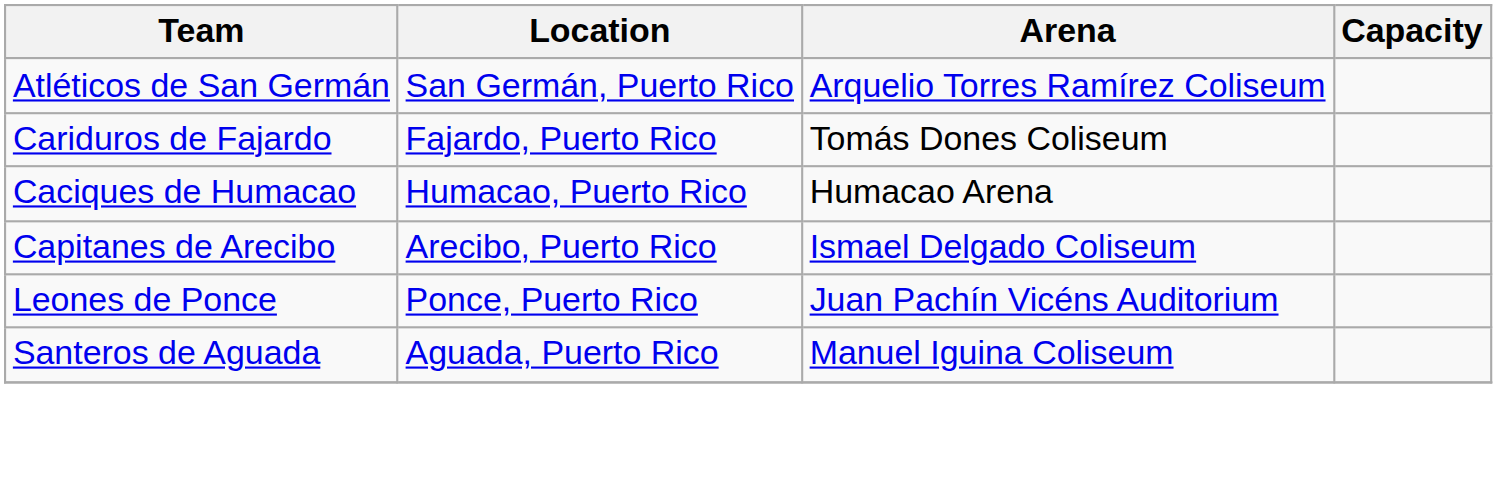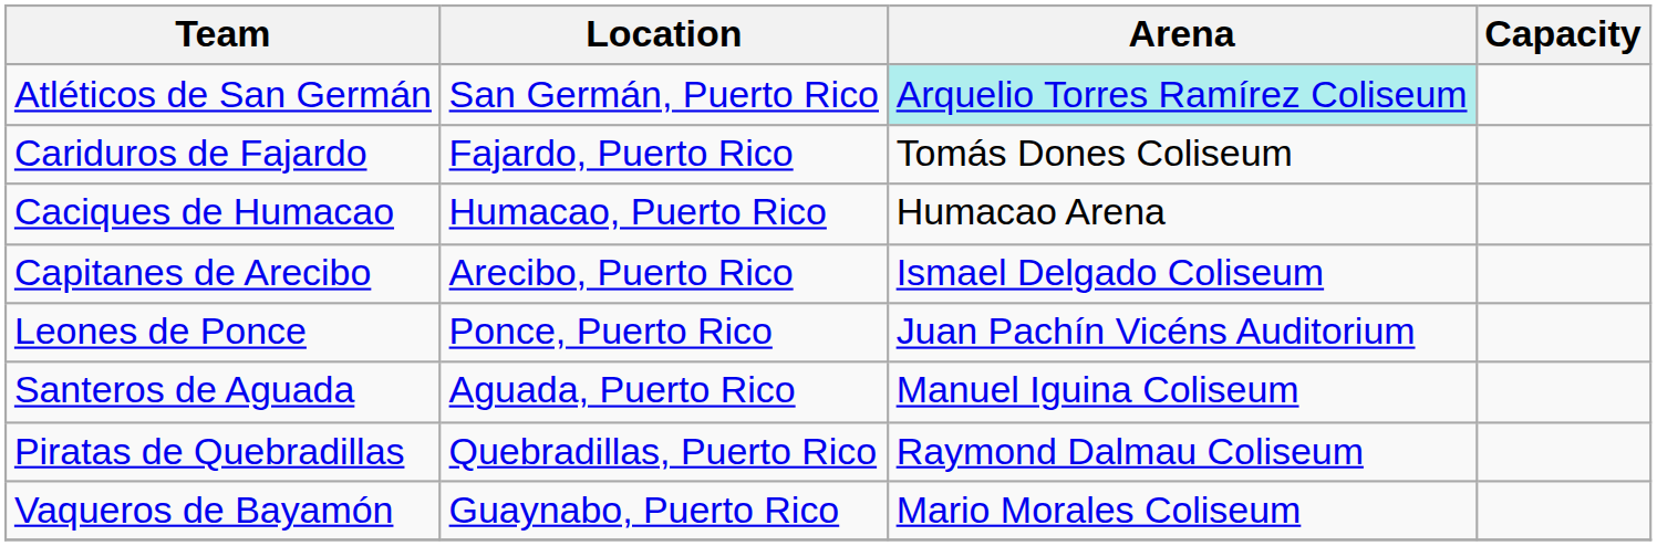Atléticos de San Germán | Arena: no background -> paleturquoise background
+ row: Piratas de Quebradillas | Quebradillas, Puerto Rico | Raymond Dalmau Coliseum
+ row: Vaqueros de Bayamón | Guaynabo, Puerto Rico | Mario Morales Coliseum
